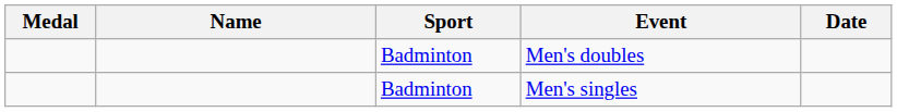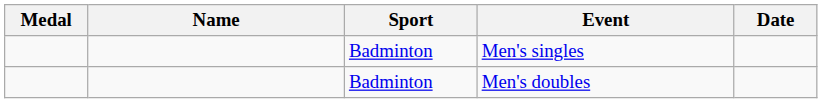rows swapped: Men's doubles <-> Men's singles
